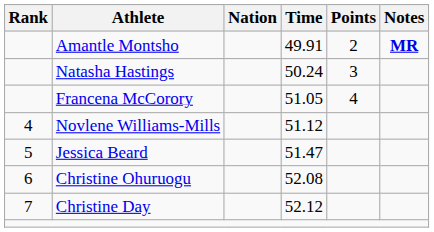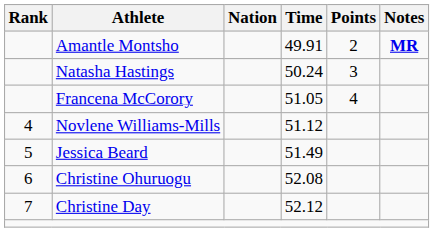Jessica Beard | Time: 51.47 -> 51.49
